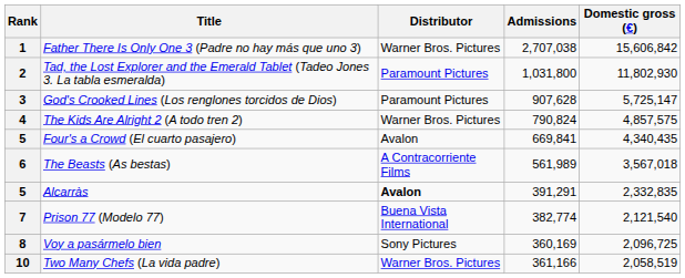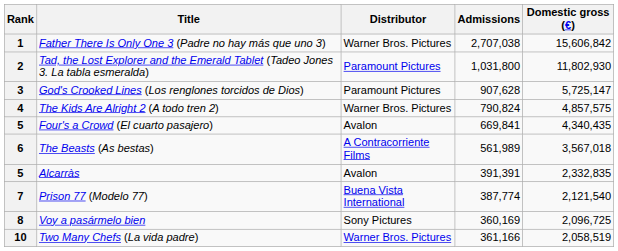5 / Alcarràs | Distributor: bold -> normal
5 / Alcarràs | Admissions: 391,291 -> 391,391
7 | Admissions: 382,774 -> 387,774
